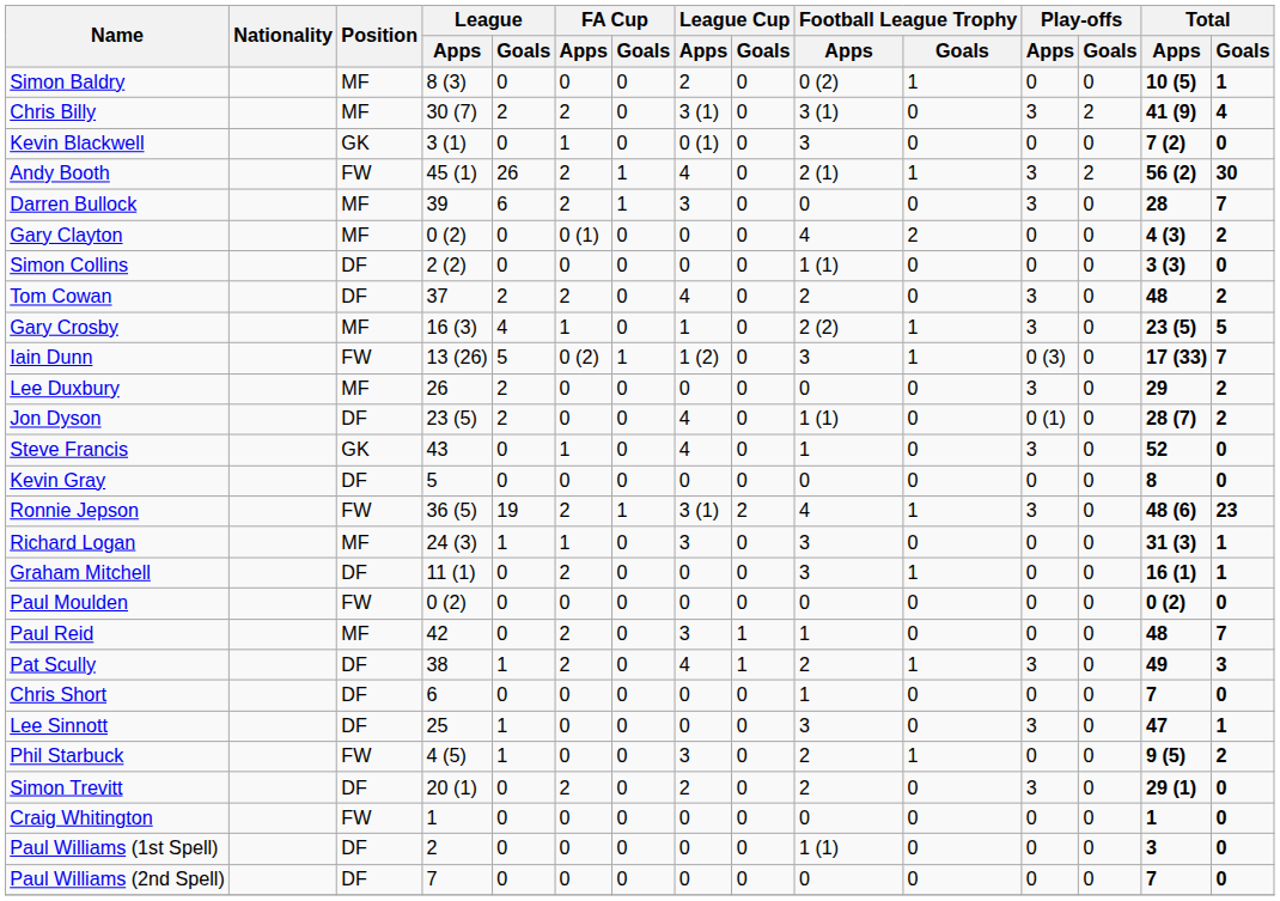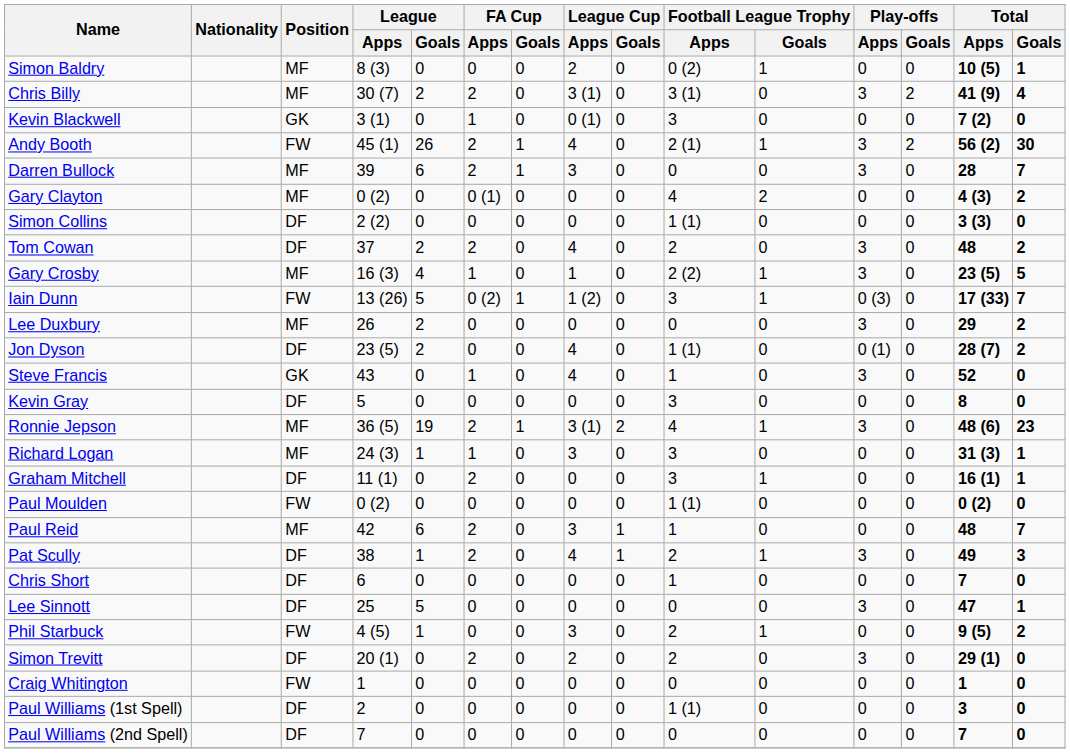Kevin Gray | Football League Trophy / Apps: 0 -> 3
Ronnie Jepson | Position: FW -> MF
Paul Moulden | Football League Trophy / Apps: 0 -> 1 (1)
Paul Reid | League / Goals: 0 -> 6
Lee Sinnott | League / Goals: 1 -> 5
Lee Sinnott | Football League Trophy / Apps: 3 -> 0
